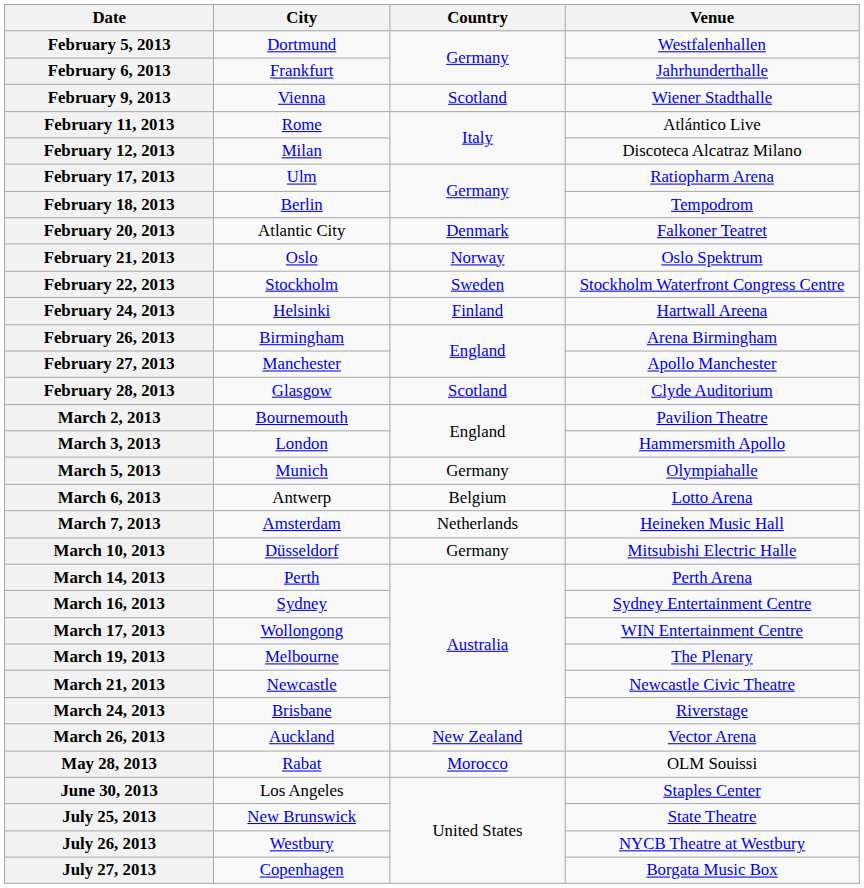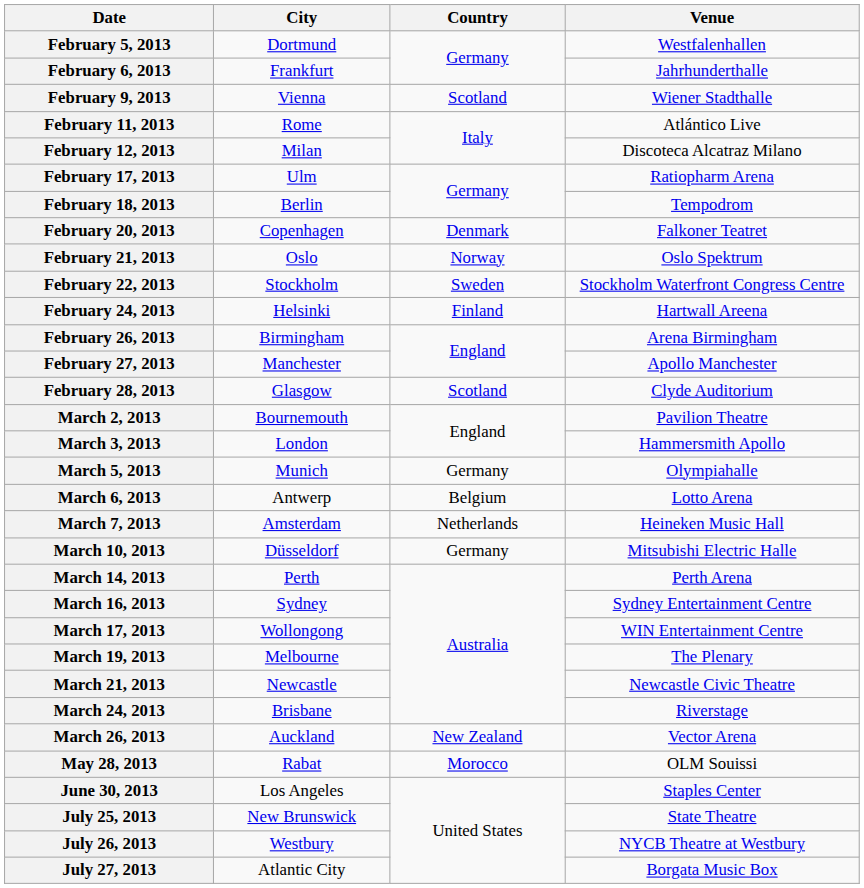February 20, 2013 | City: Atlantic City -> Copenhagen
July 27, 2013 | City: Copenhagen -> Atlantic City
